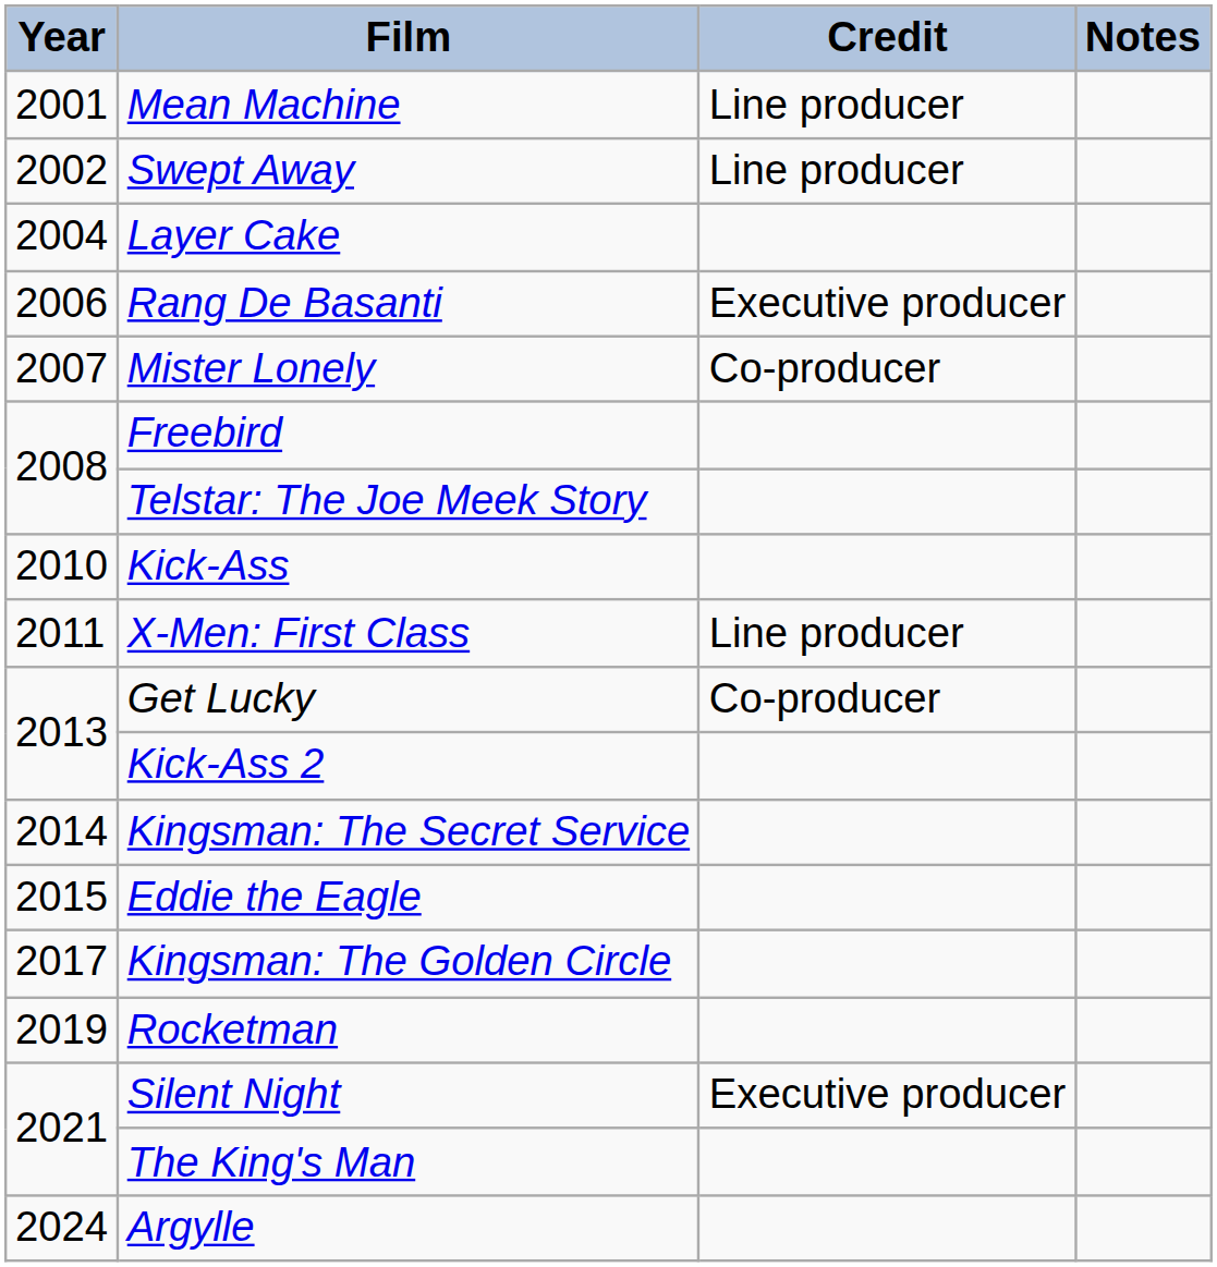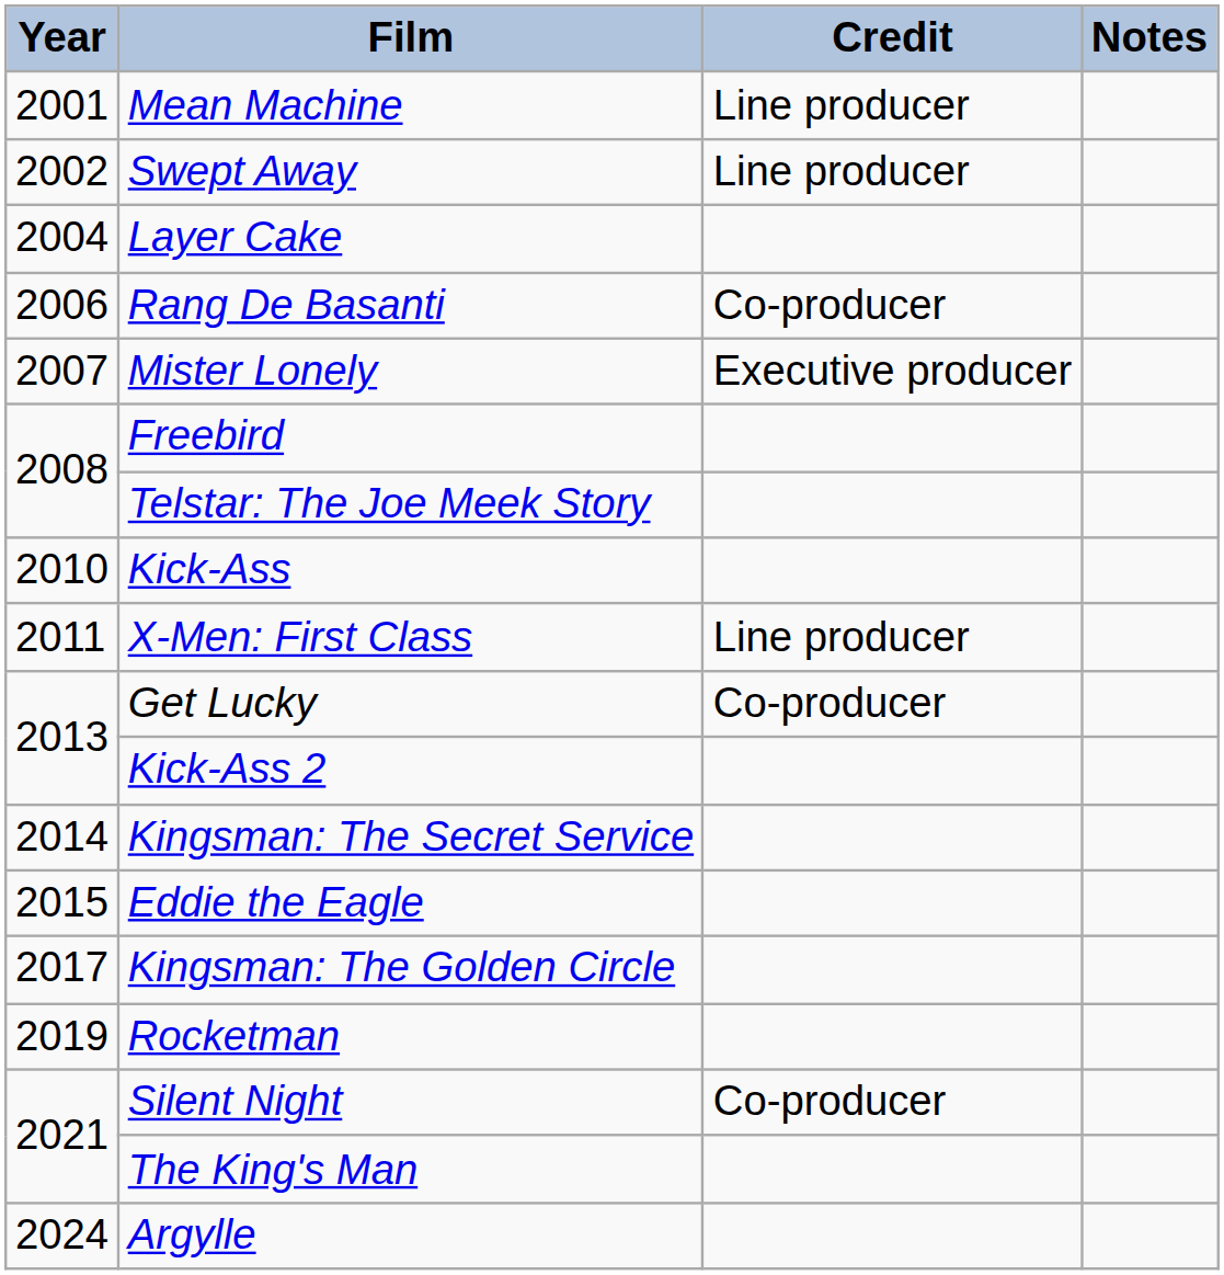Rang De Basanti | Credit: Executive producer -> Co-producer
Mister Lonely | Credit: Co-producer -> Executive producer
Silent Night | Credit: Executive producer -> Co-producer
